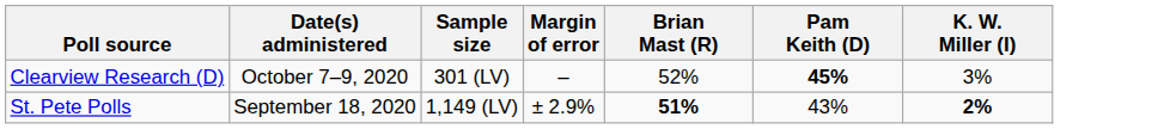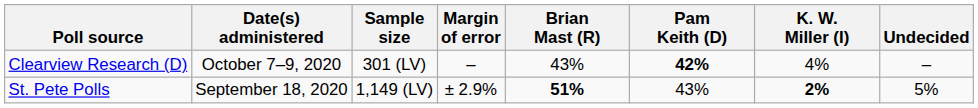+ column: Undecided | – | 5%
Clearview Research (D) | Brian Mast (R): 52% -> 43%
Clearview Research (D) | Pam Keith (D): 45% -> 42%
Clearview Research (D) | K. W. Miller (I): 3% -> 4%
